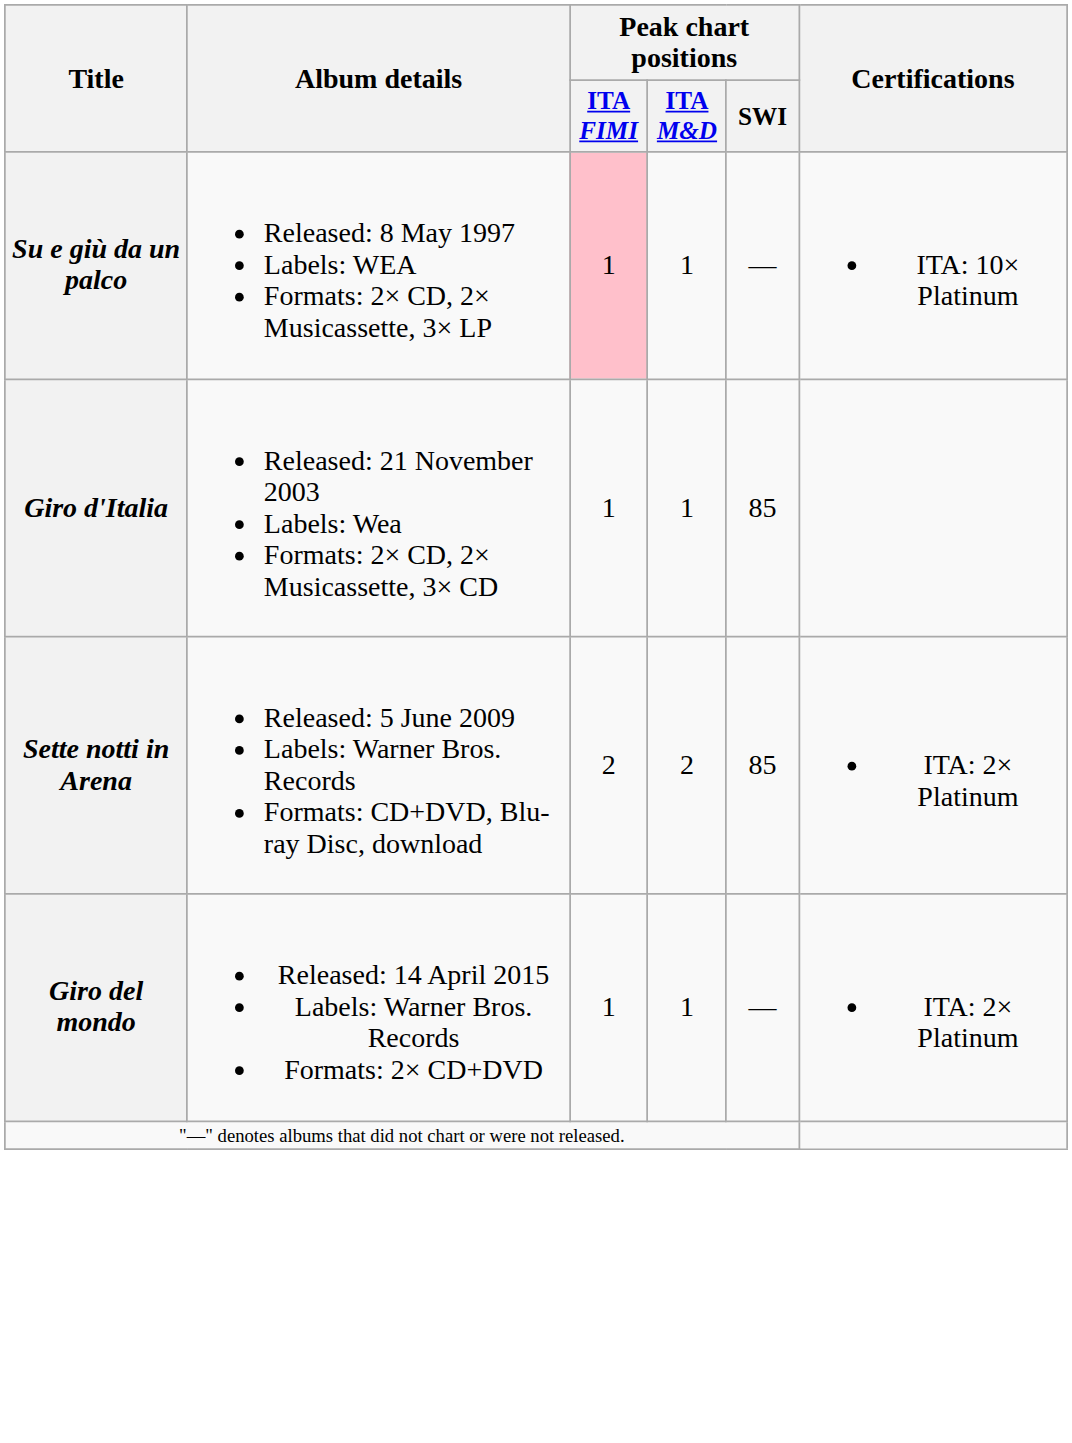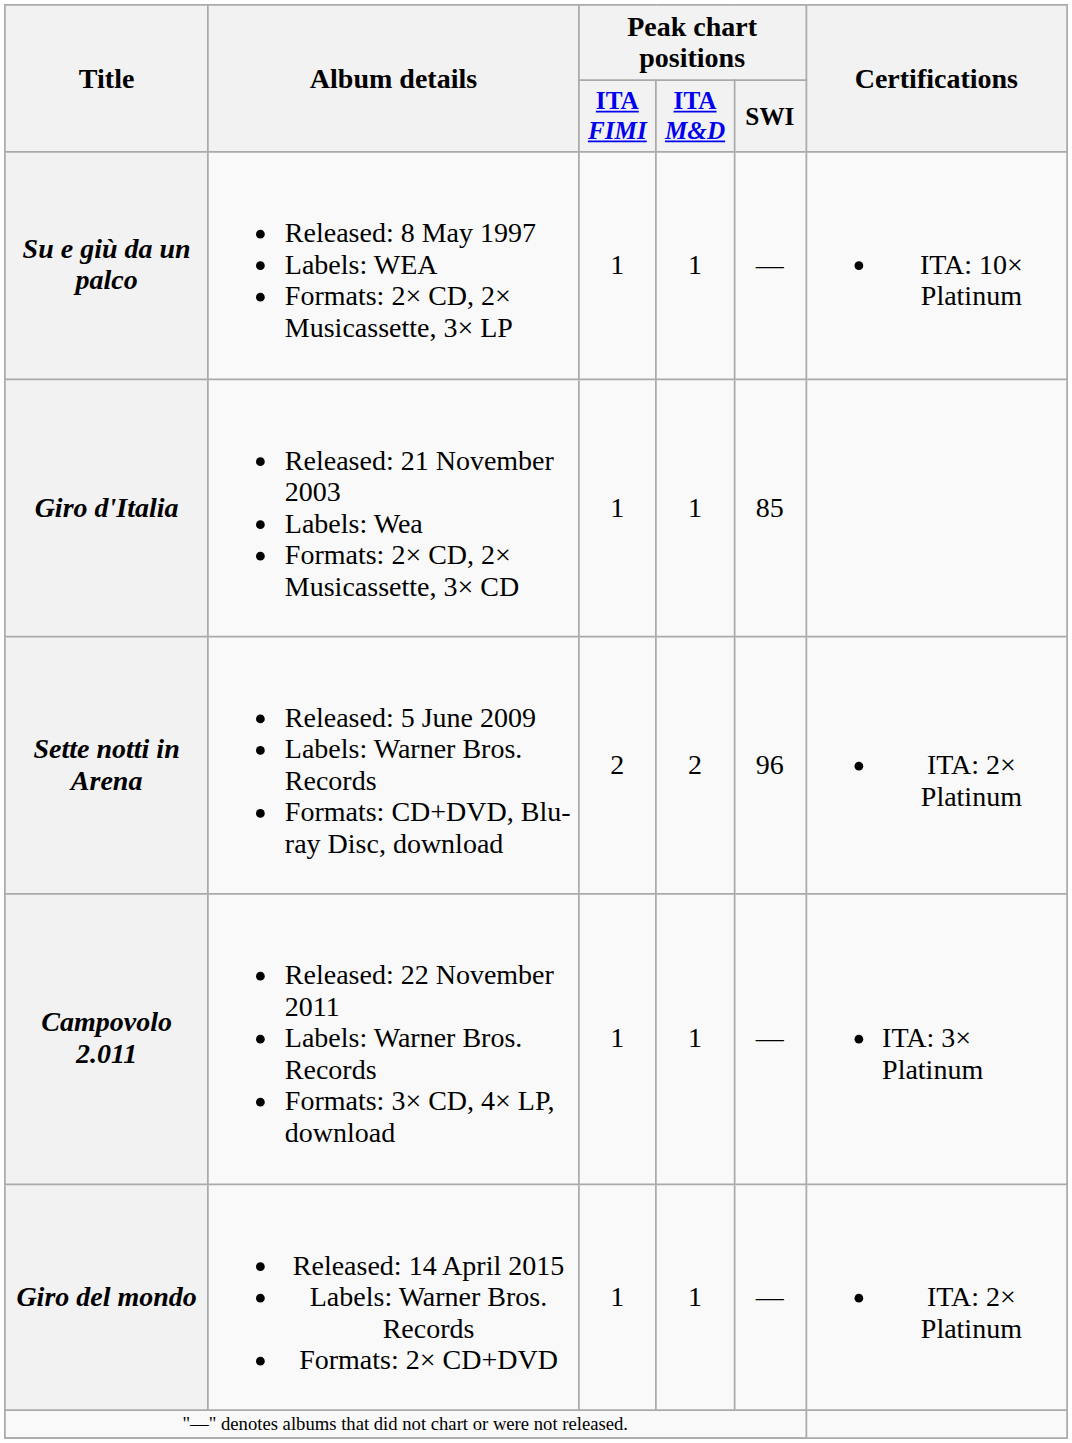Su e giù da un palco | Peak chart positions / ITA FIMI: pink background -> no background
Sette notti in Arena | Peak chart positions / SWI: 85 -> 96
+ row: Campovolo 2.011 | Released: 22 November 2011 Labels: Warner Bros. Records Formats: 3× CD, 4× LP, download | 1 | 1 | — | ITA: 3× Platinum
